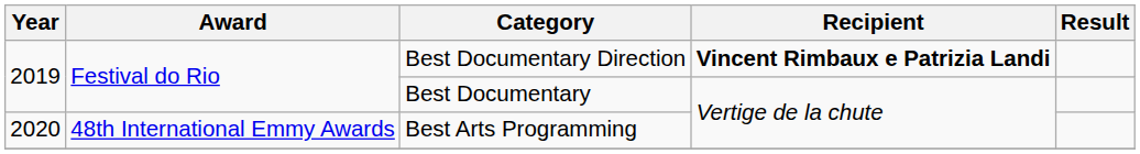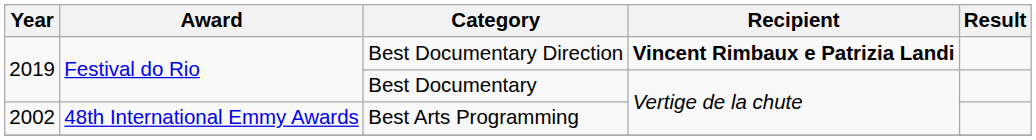Best Arts Programming | Year: 2020 -> 2002
